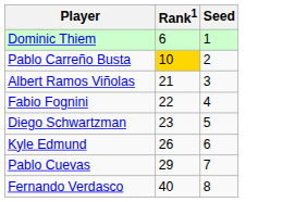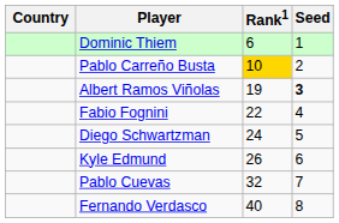+ column: Country
Albert Ramos Viñolas | Rank1: 21 -> 19
Albert Ramos Viñolas | Seed: normal -> bold
Diego Schwartzman | Rank1: 23 -> 24
Pablo Cuevas | Rank1: 29 -> 32
